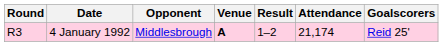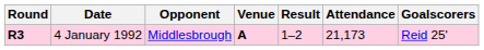4 January 1992 | Round: normal -> bold
4 January 1992 | Attendance: 21,174 -> 21,173
